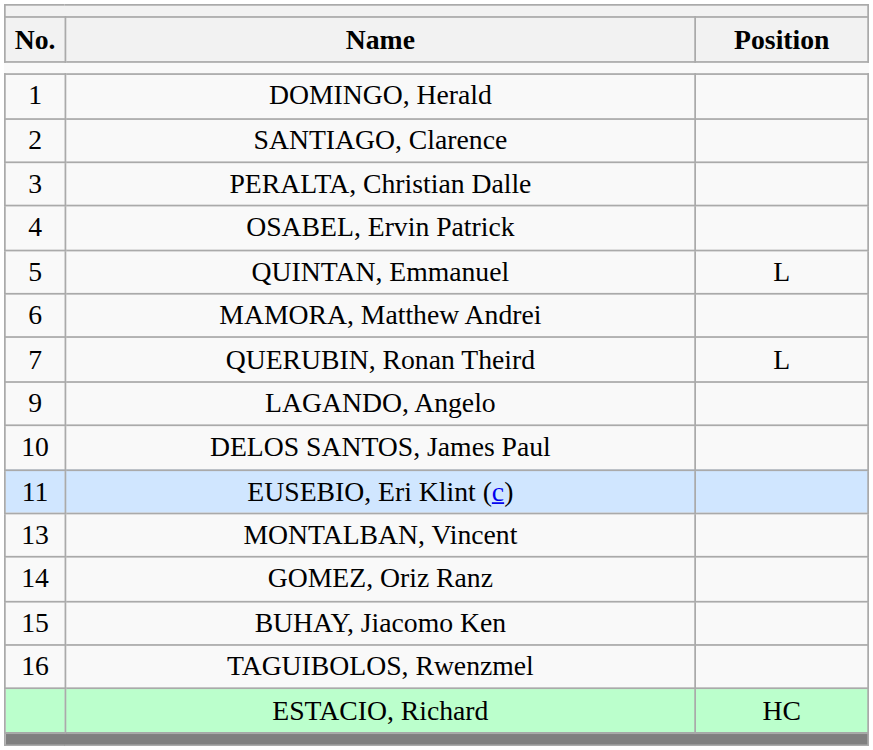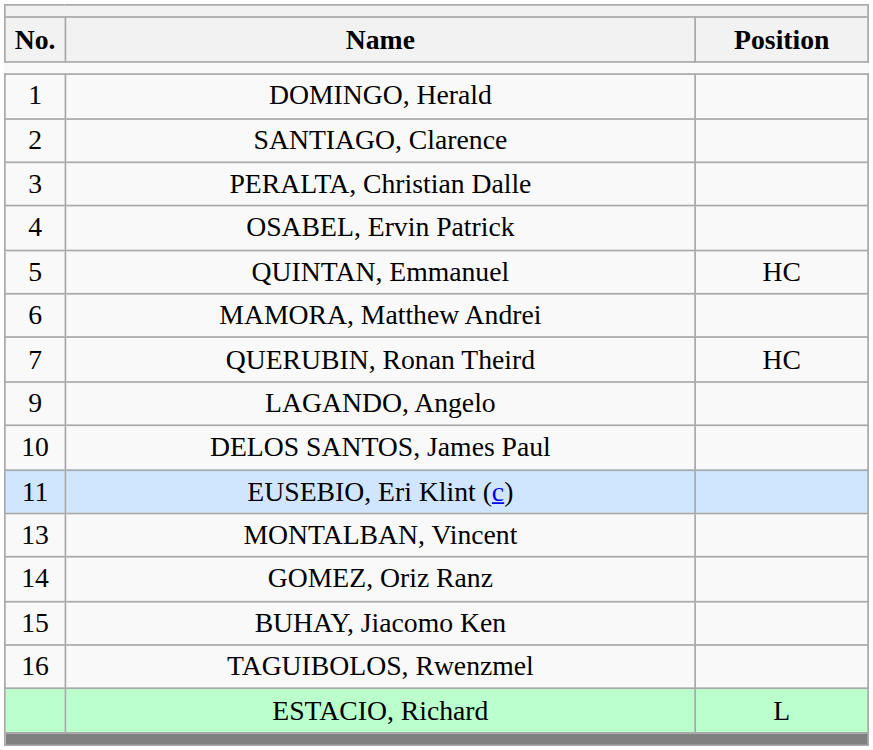QUINTAN, Emmanuel | Position: L -> HC
QUERUBIN, Ronan Theird | Position: L -> HC
ESTACIO, Richard | Position: HC -> L
